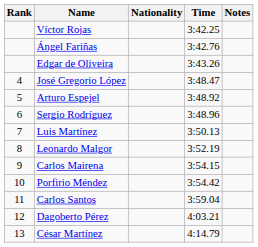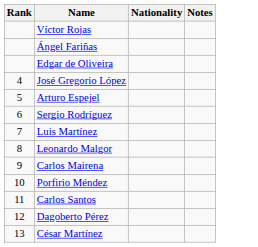- column: Time | 3:42.25 | 3:42.76 | 3:43.26 | 3:48.47 | 3:48.92 | 3:48.96 | 3:50.13 | 3:52.19 | 3:54.15 | 3:54.42 | 3:59.04 | 4:03.21 | 4:14.79
